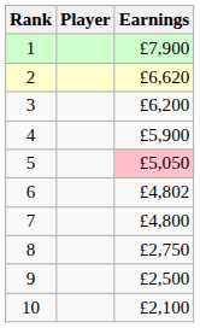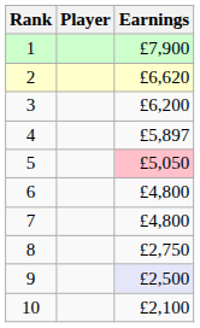4 | Earnings: £5,900 -> £5,897
6 | Earnings: £4,802 -> £4,800
9 | Earnings: no background -> lavender background
